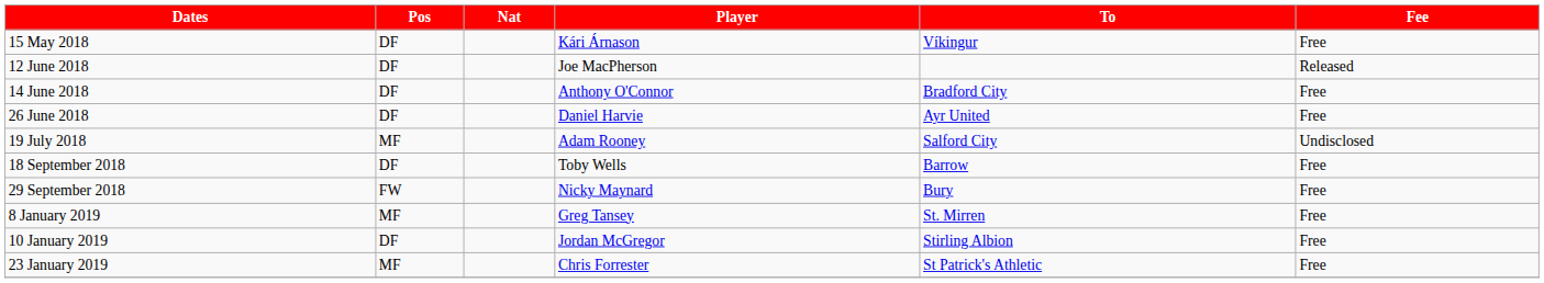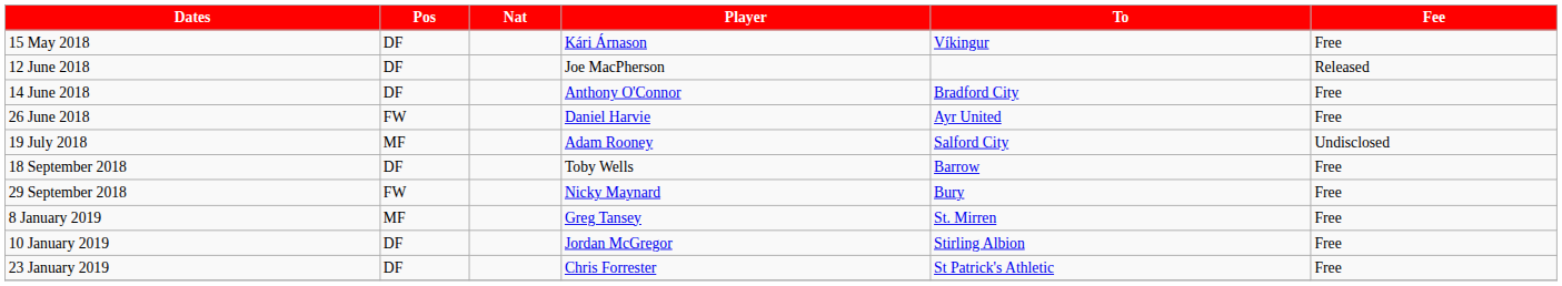26 June 2018 | Pos: DF -> FW
23 January 2019 | Pos: MF -> DF
